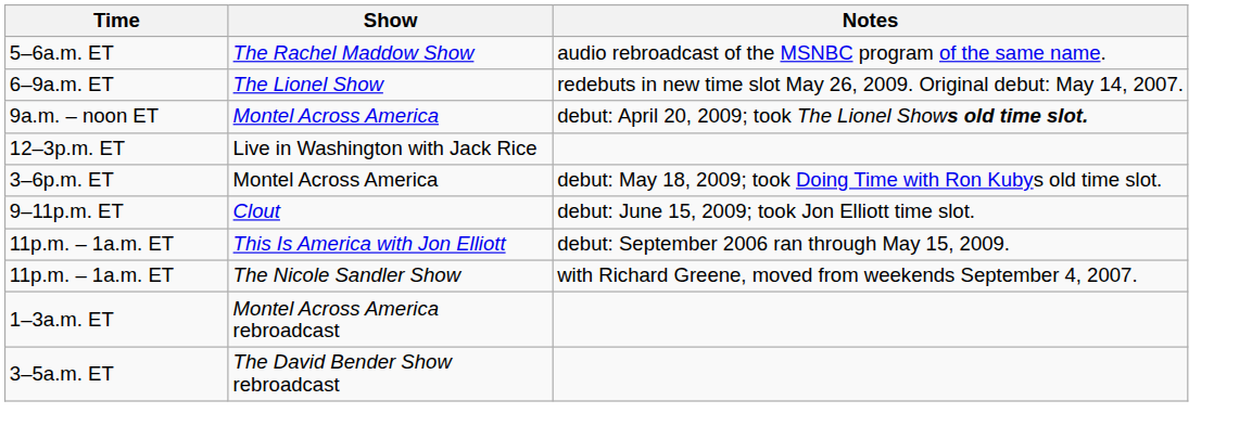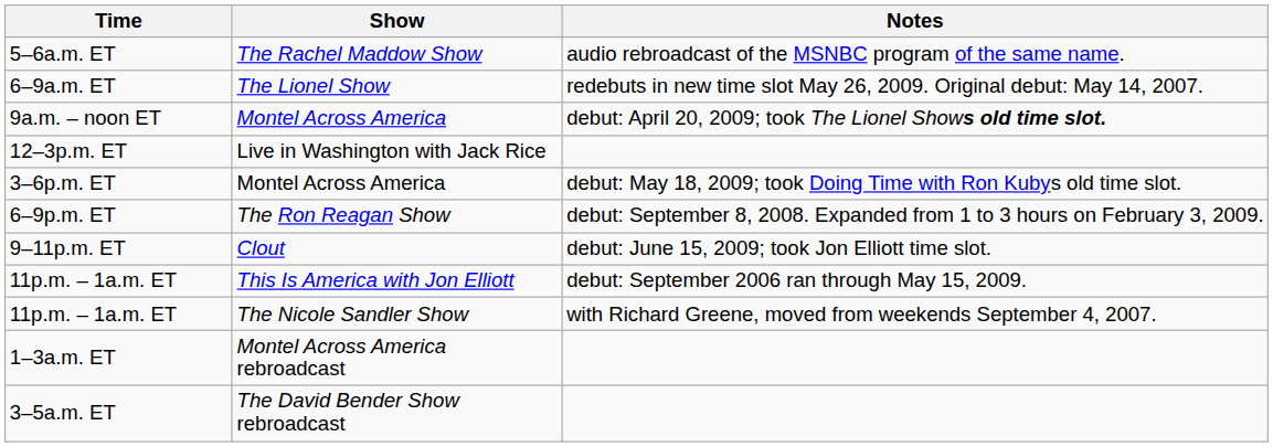+ row: 6–9p.m. ET | The Ron Reagan Show | debut: September 8, 2008. Expanded from 1 to 3 hours on February 3, 2009.
